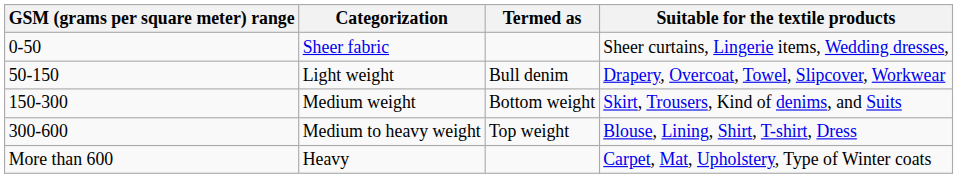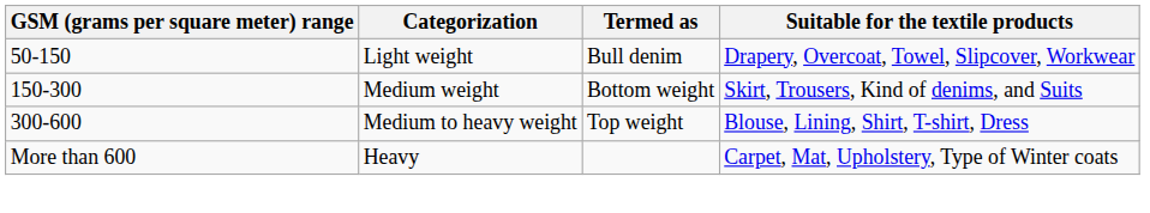- row: 0-50 | Sheer fabric | Sheer curtains, Lingerie items, Wedding dresses,
